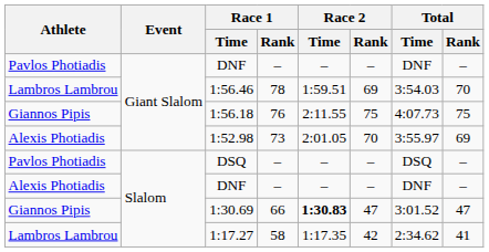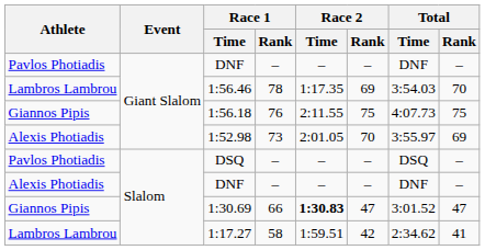1:56.46 | Race 2 / Time: 1:59.51 -> 1:17.35
1:17.27 | Race 2 / Time: 1:17.35 -> 1:59.51
